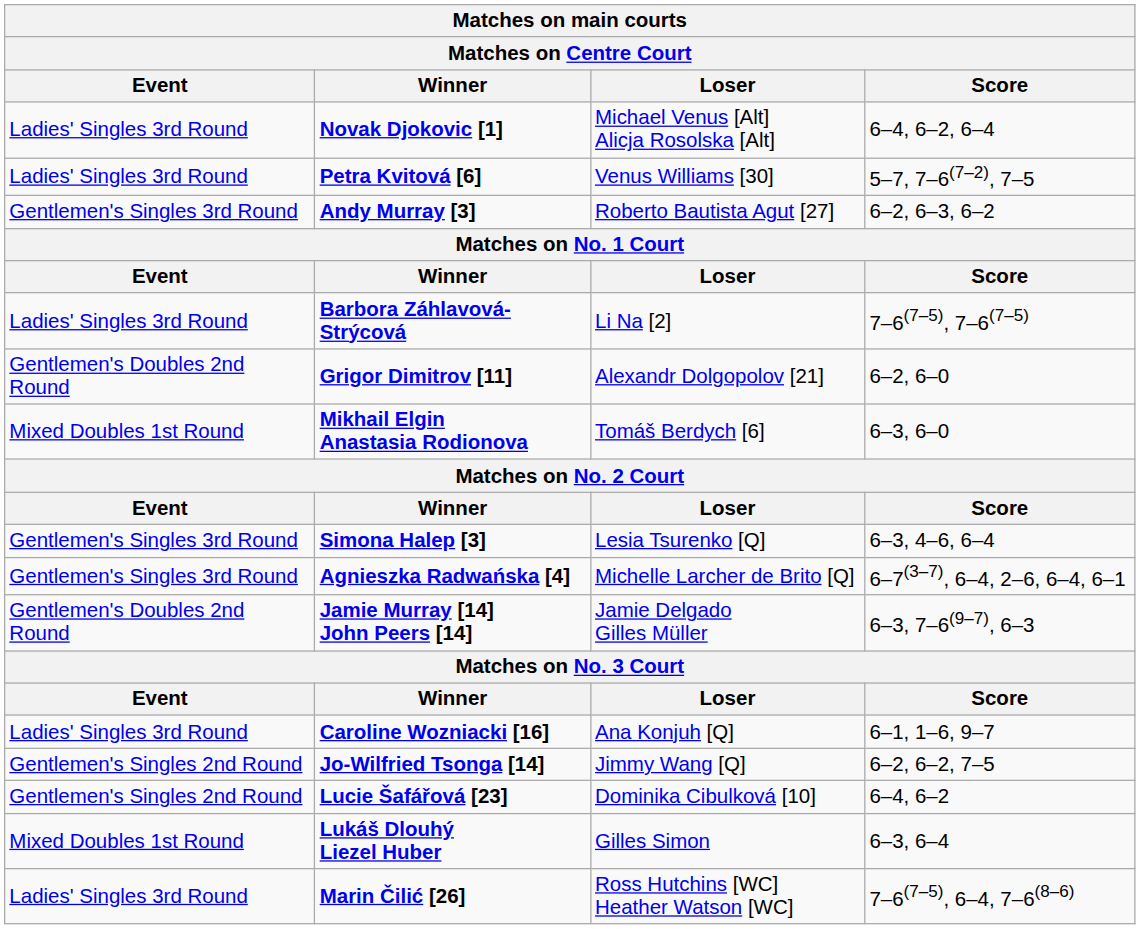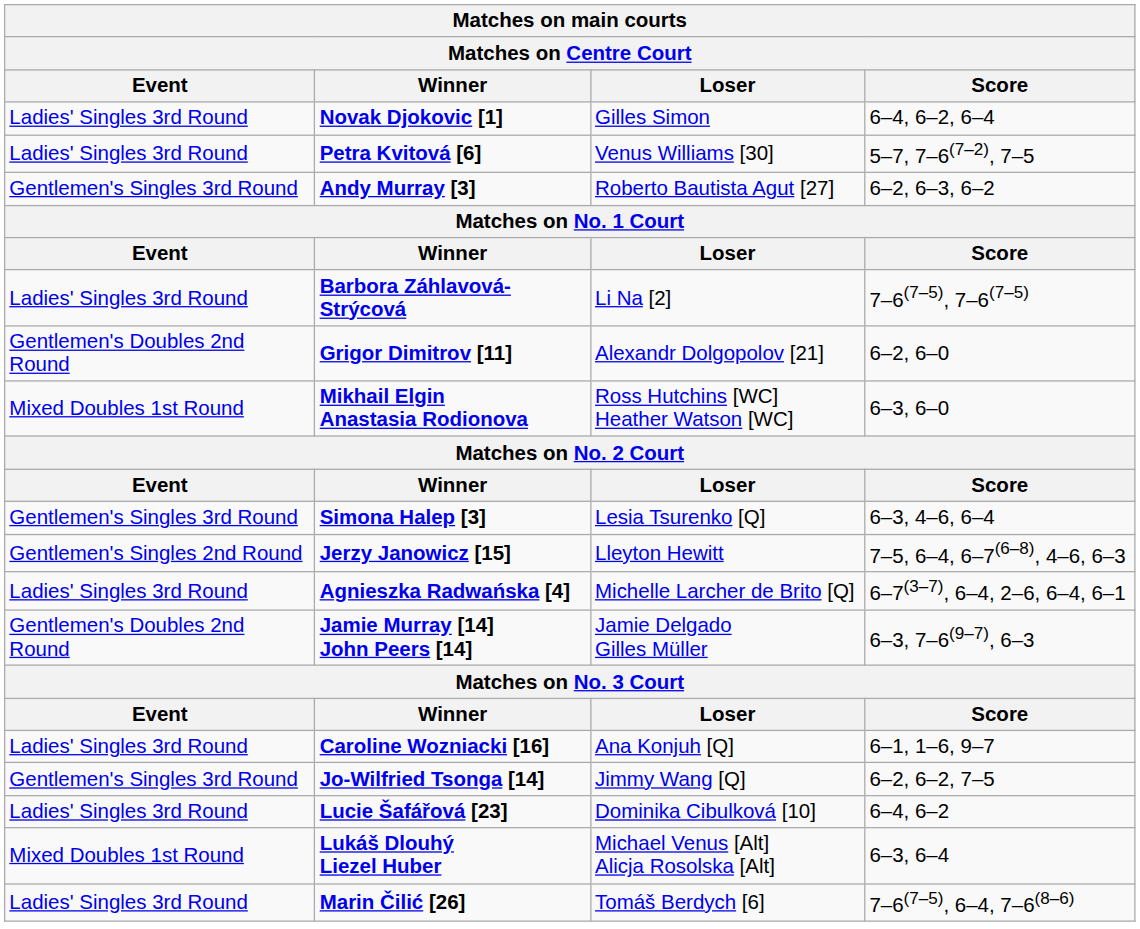Novak Djokovic [1] | Loser: Michael Venus [Alt] Alicja Rosolska [Alt] -> Gilles Simon
Mikhail Elgin Anastasia Rodionova | Loser: Tomáš Berdych [6] -> Ross Hutchins [WC] Heather Watson [WC]
+ row: Gentlemen's Singles 2nd Round | Jerzy Janowicz [15] | Lleyton Hewitt | 7–5, 6–4, 6–7(6–8), 4–6, 6–3
Agnieszka Radwańska [4] | Event: Gentlemen's Singles 3rd Round -> Ladies' Singles 3rd Round
Jo-Wilfried Tsonga [14] | Event: Gentlemen's Singles 2nd Round -> Gentlemen's Singles 3rd Round
Lucie Šafářová [23] | Event: Gentlemen's Singles 2nd Round -> Ladies' Singles 3rd Round
Lukáš Dlouhý Liezel Huber | Loser: Gilles Simon -> Michael Venus [Alt] Alicja Rosolska [Alt]
Marin Čilić [26] | Loser: Ross Hutchins [WC] Heather Watson [WC] -> Tomáš Berdych [6]
